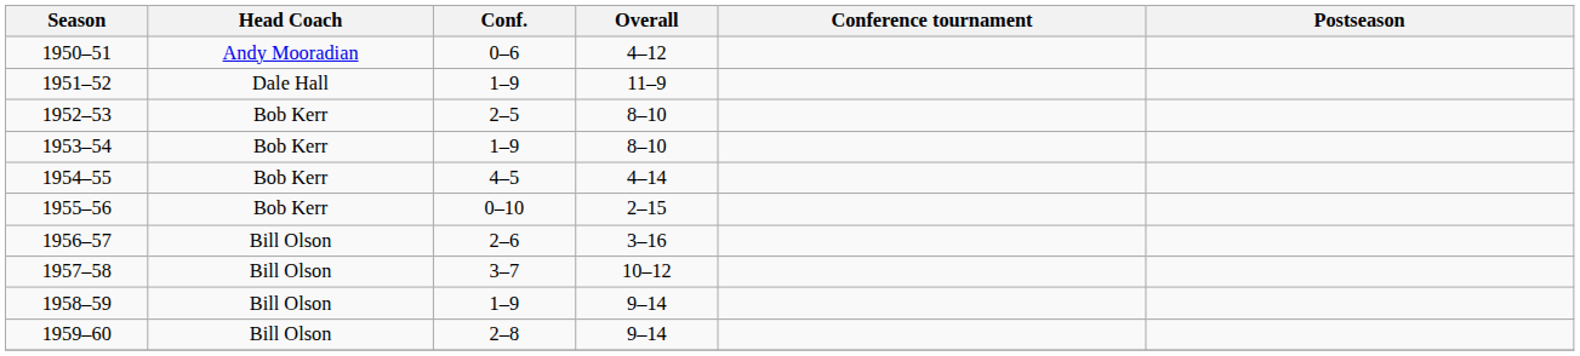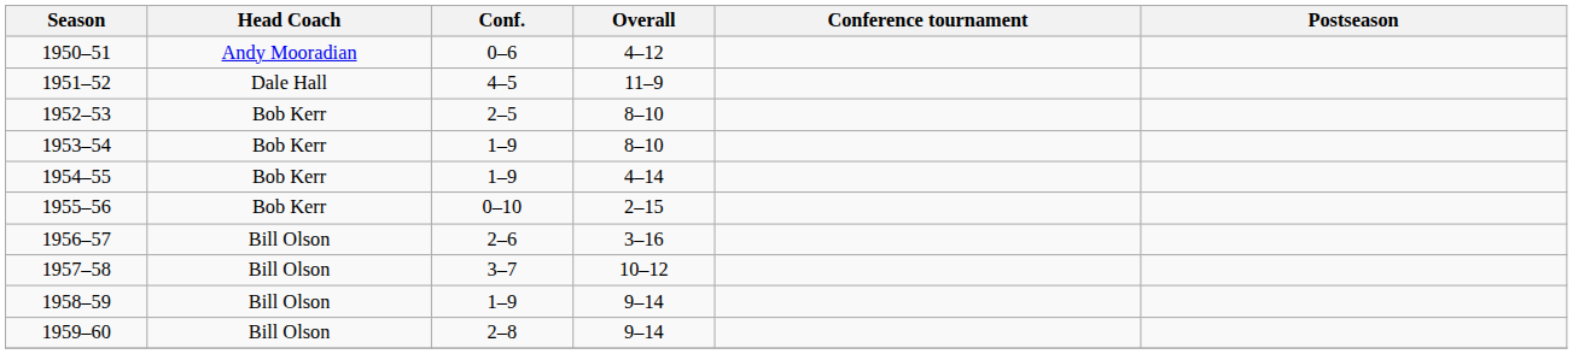1951–52 | Conf.: 1–9 -> 4–5
1954–55 | Conf.: 4–5 -> 1–9
